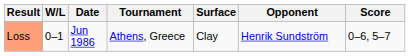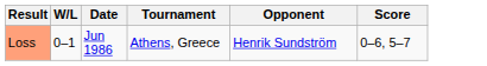- column: Surface | Clay
